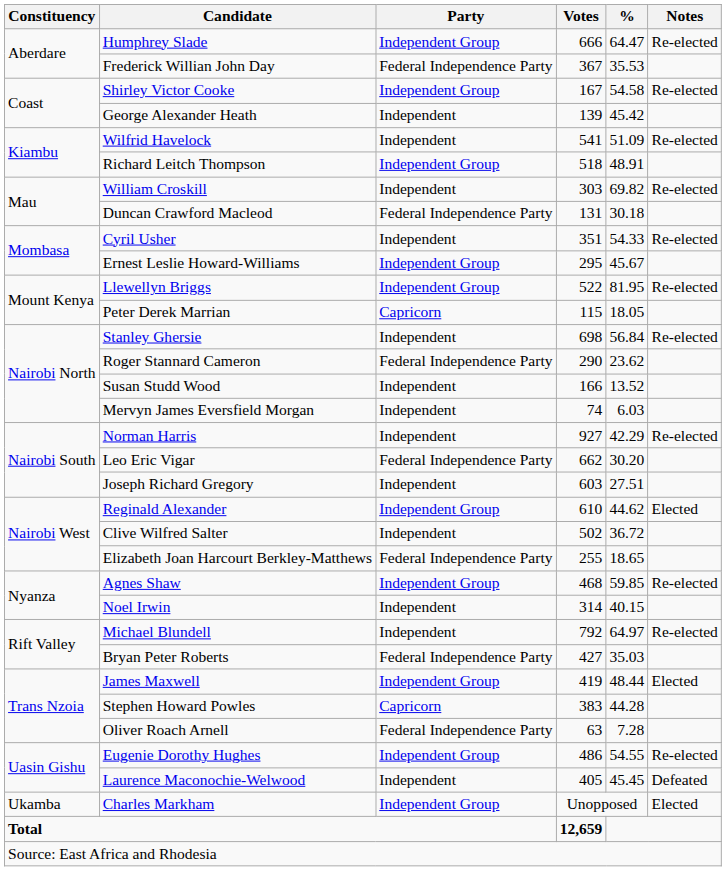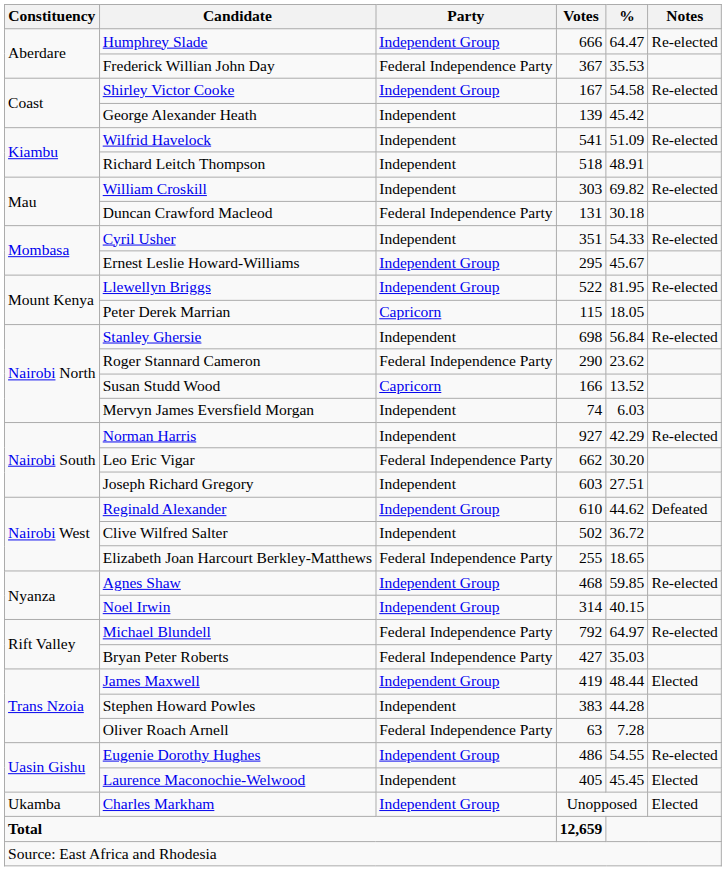Richard Leitch Thompson | Party: Independent Group -> Independent
Susan Studd Wood | Party: Independent -> Capricorn
Reginald Alexander | Notes: Elected -> Defeated
Noel Irwin | Party: Independent -> Independent Group
Michael Blundell | Party: Independent -> Federal Independence Party
Stephen Howard Powles | Party: Capricorn -> Independent
Laurence Maconochie-Welwood | Notes: Defeated -> Elected
